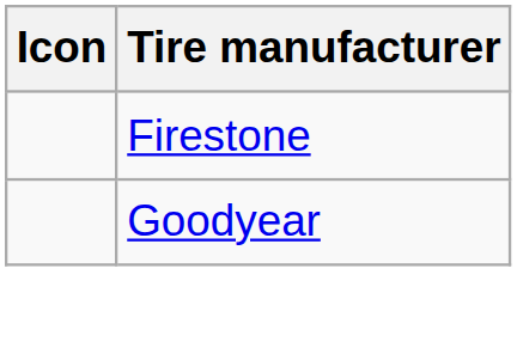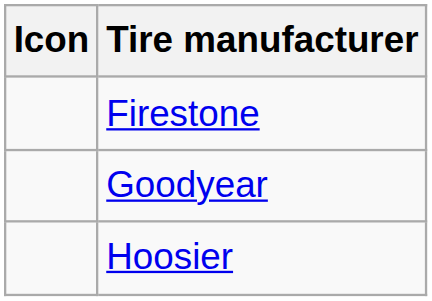+ row: Hoosier
